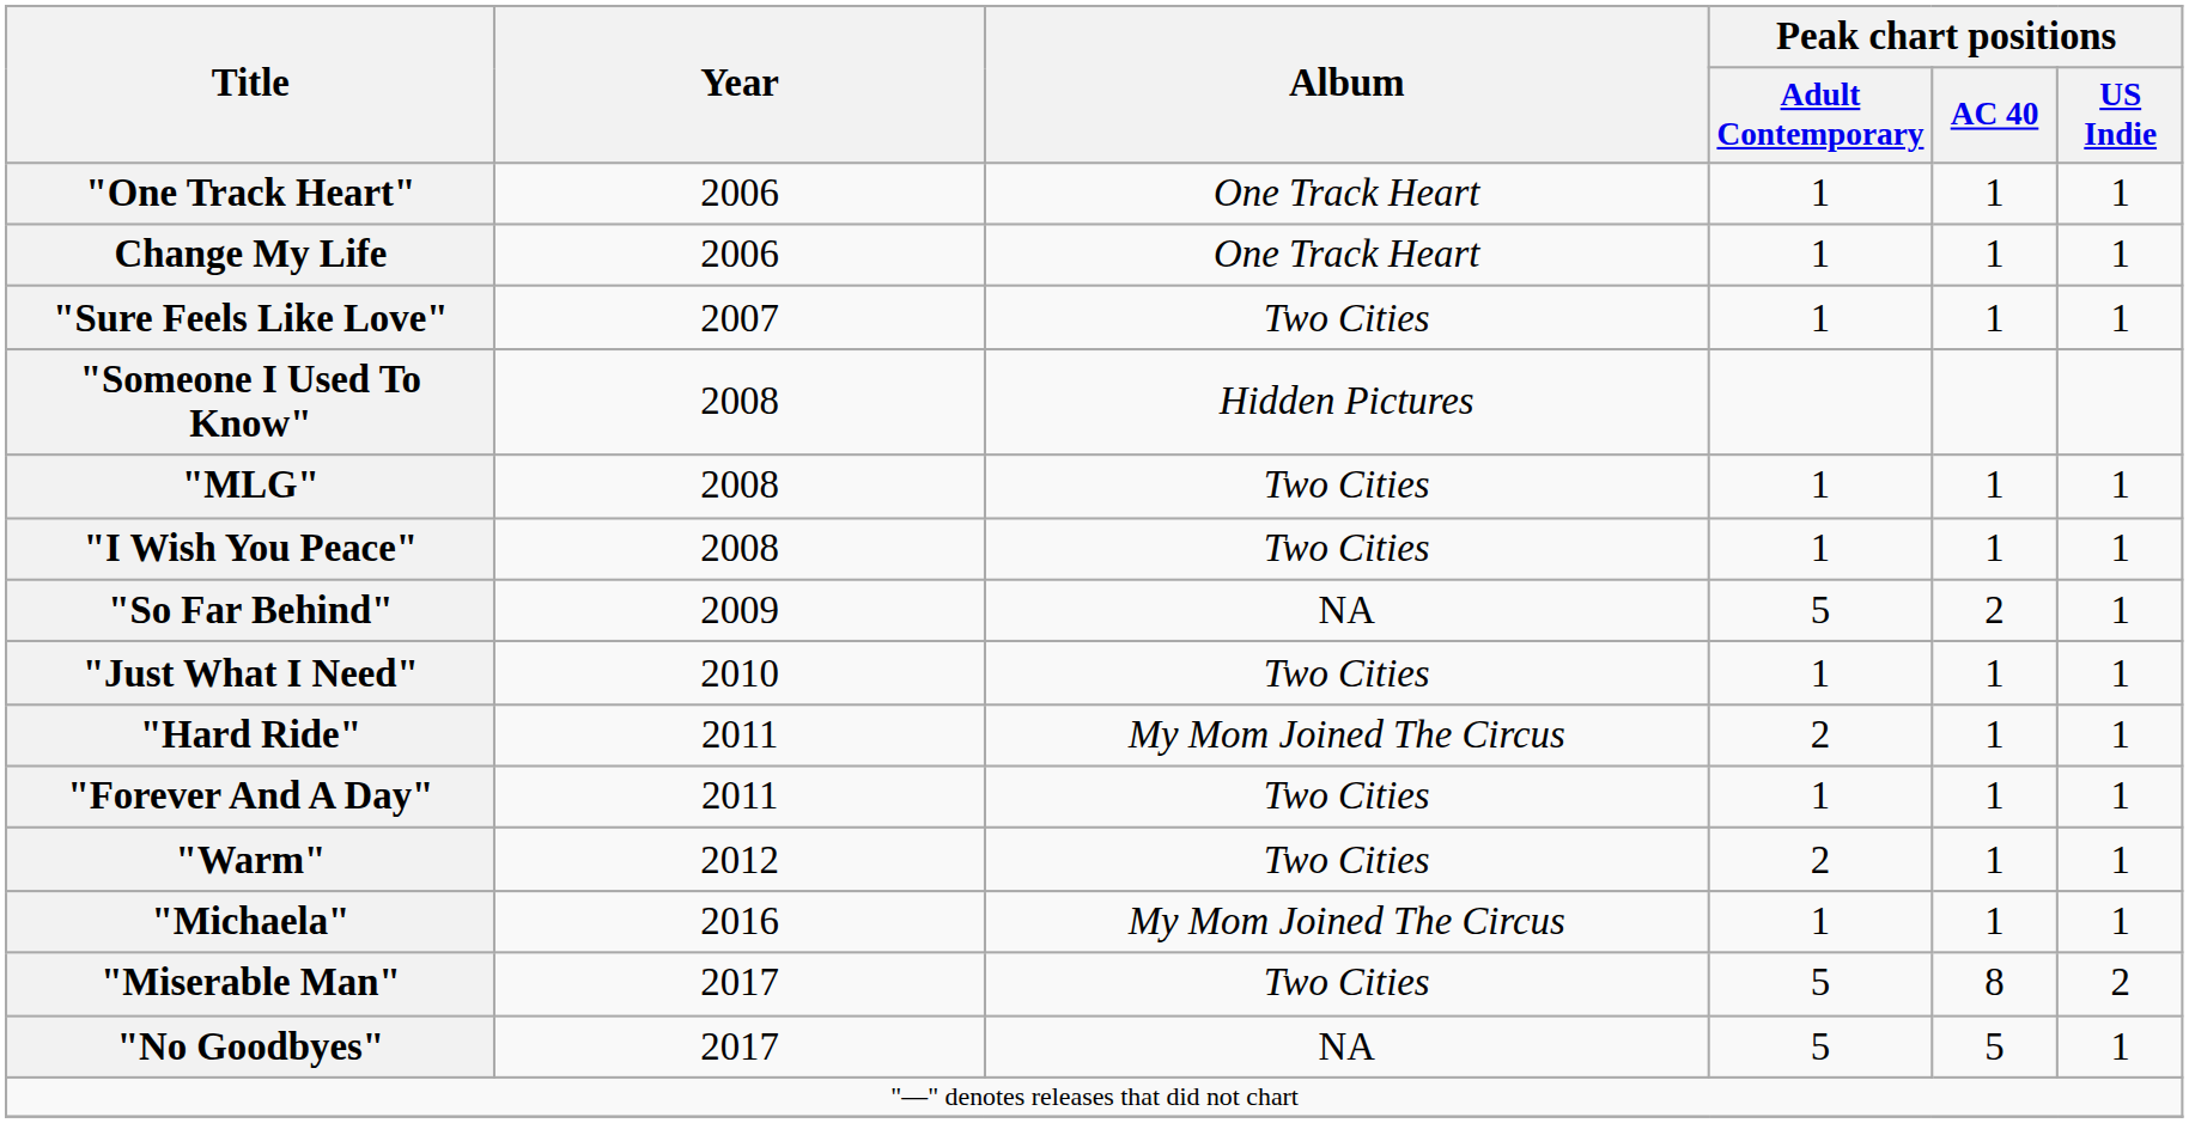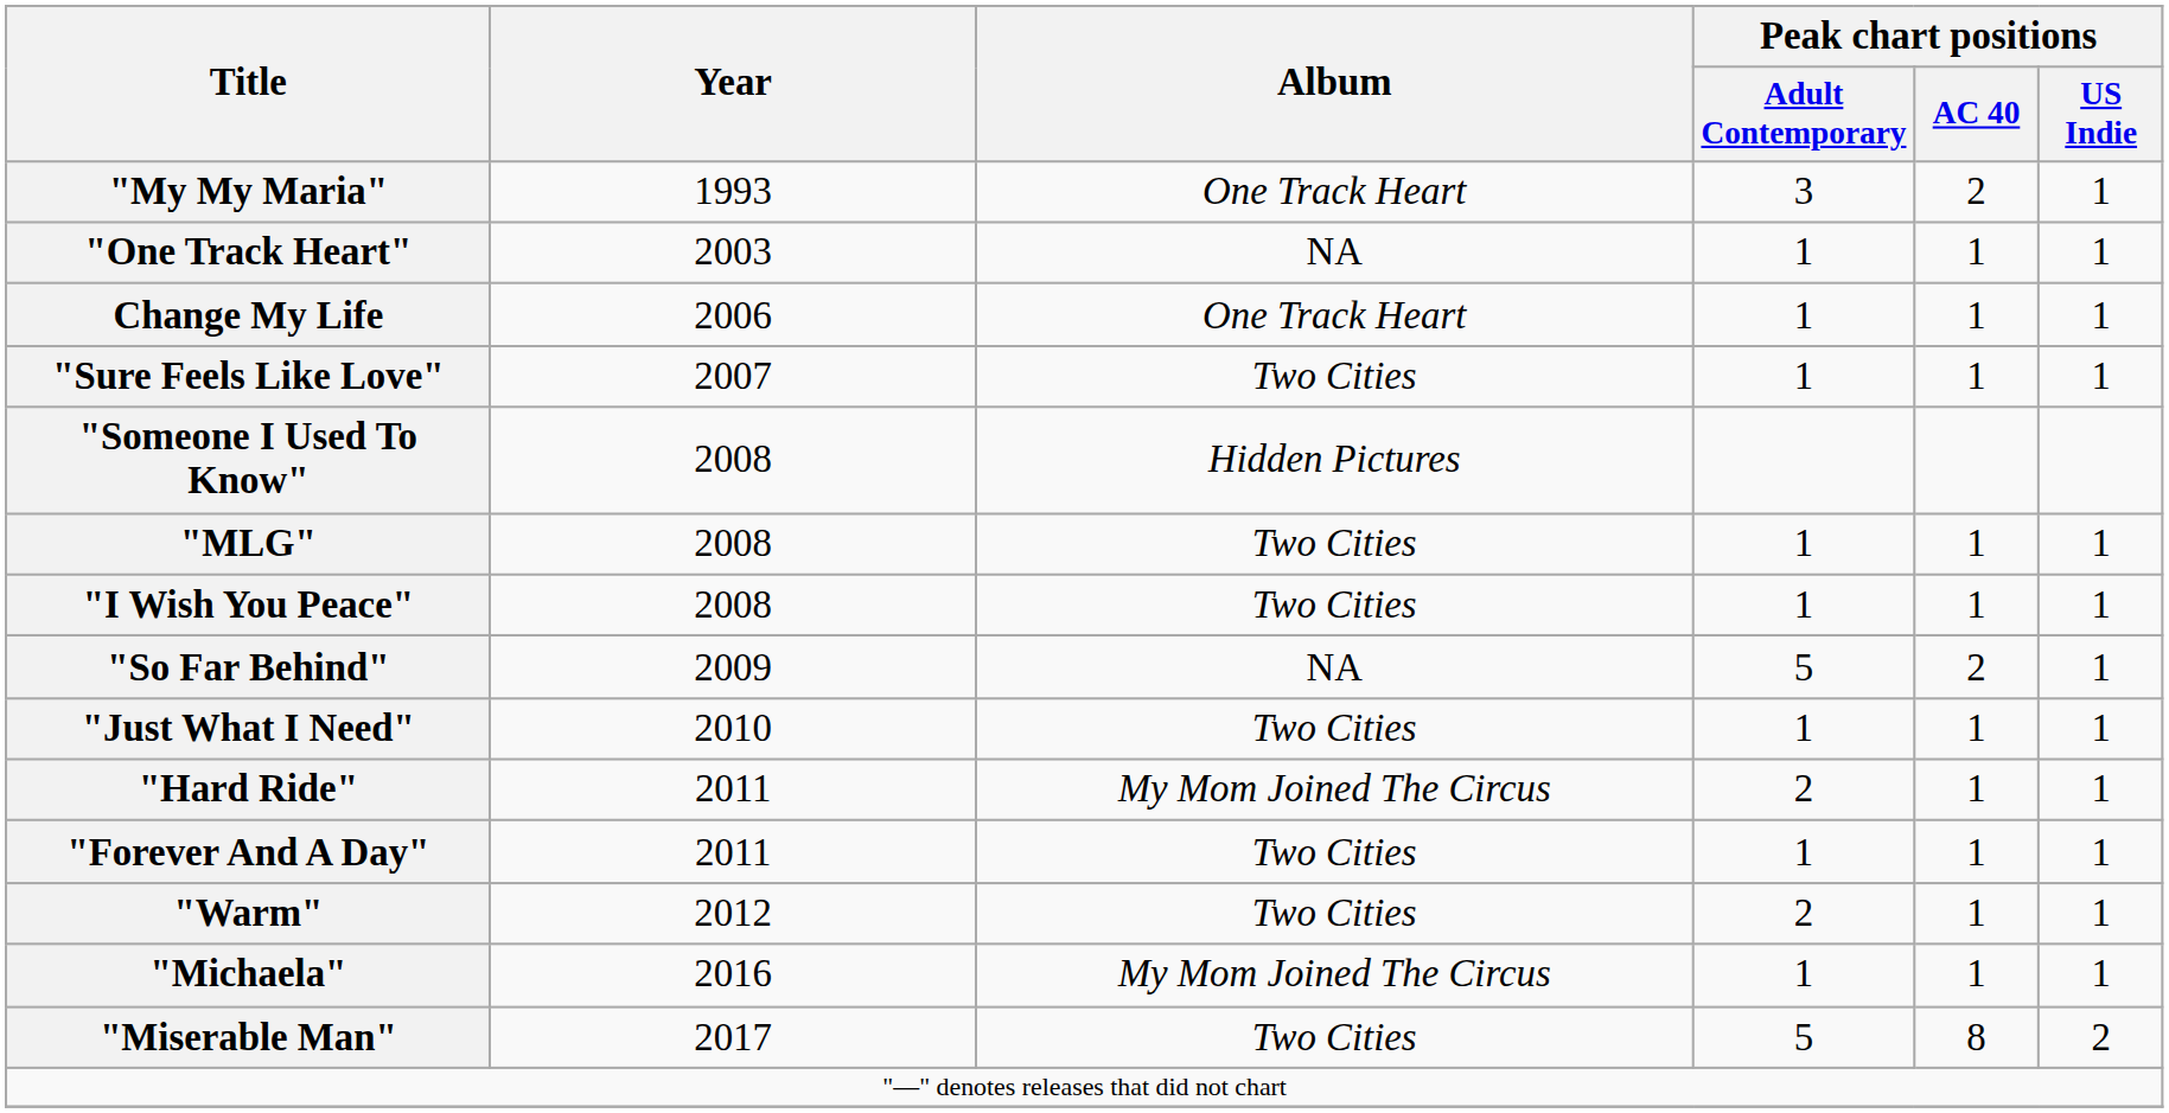+ row: "My My Maria" | 1993 | One Track Heart | 3 | 2 | 1
"One Track Heart" | Year: 2006 -> 2003
"One Track Heart" | Album: One Track Heart -> NA
- row: "No Goodbyes" | 2017 | NA | 5 | 5 | 1
